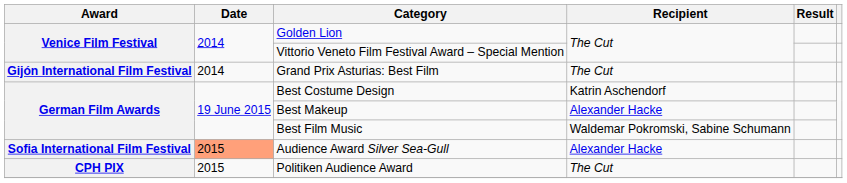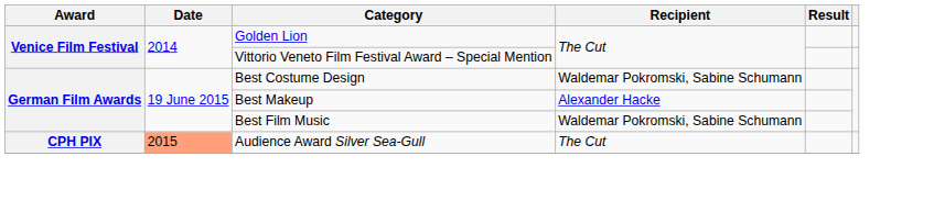- row: Gijón International Film Festival | 2014 | Grand Prix Asturias: Best Film | The Cut
Best Costume Design | Recipient: Katrin Aschendorf -> Waldemar Pokromski, Sabine Schumann
Audience Award Silver Sea-Gull | Award: Sofia International Film Festival -> CPH PIX
Audience Award Silver Sea-Gull | Recipient: Alexander Hacke -> The Cut
- row: CPH PIX | 2015 | Politiken Audience Award | The Cut
